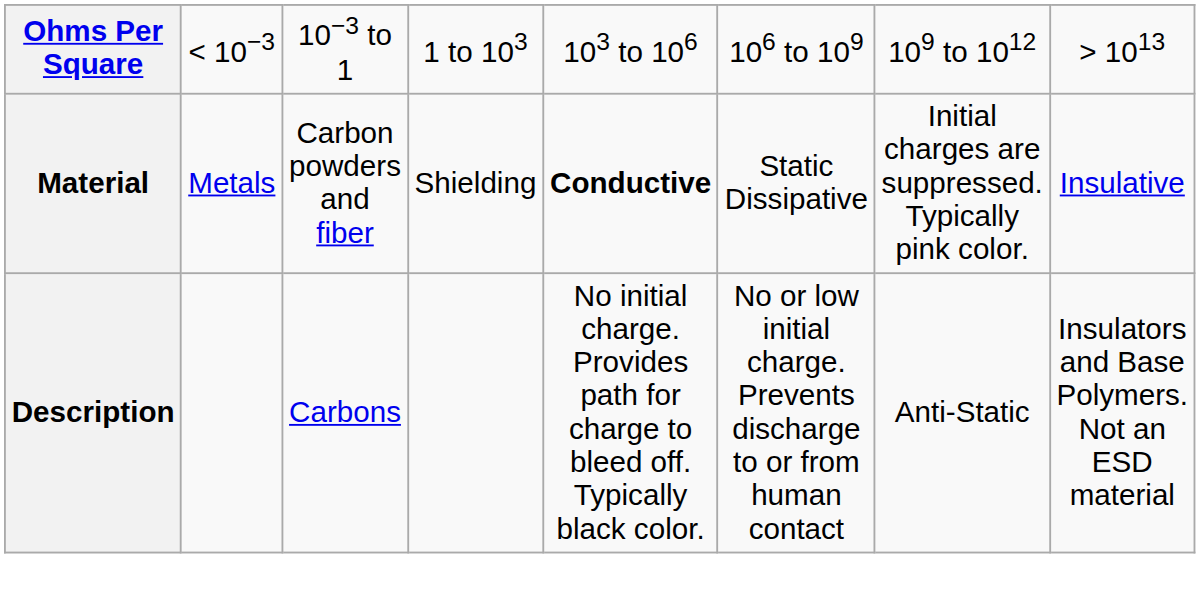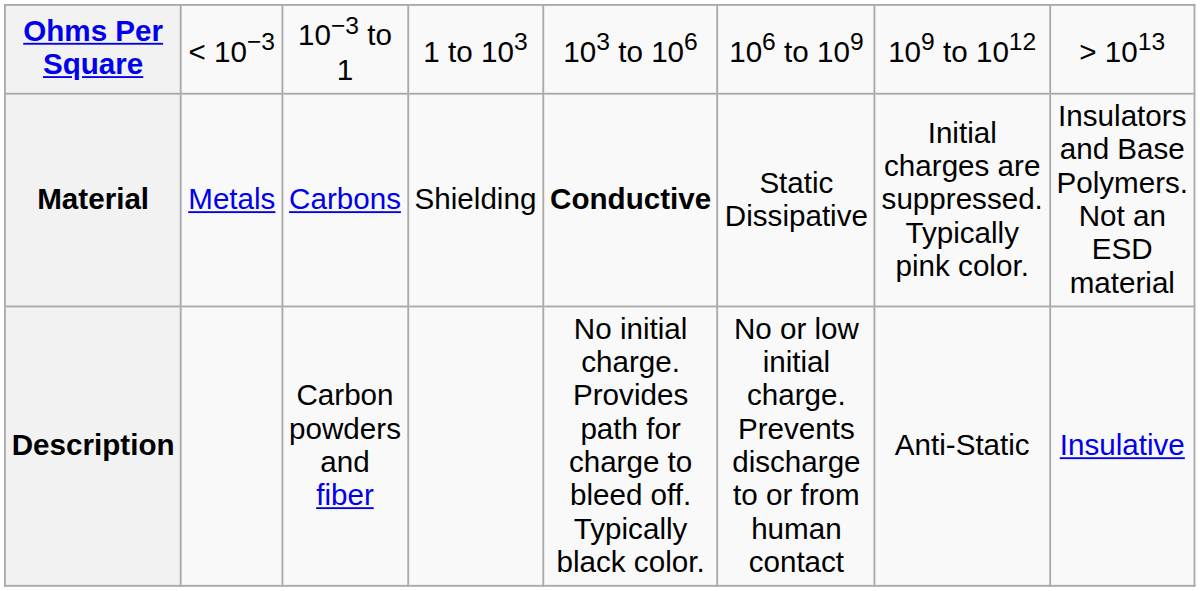Material | column 3: Carbon powders and fiber -> Carbons
Material | column 8: Insulative -> Insulators and Base Polymers. Not an ESD material
Description | column 3: Carbons -> Carbon powders and fiber
Description | column 8: Insulators and Base Polymers. Not an ESD material -> Insulative
